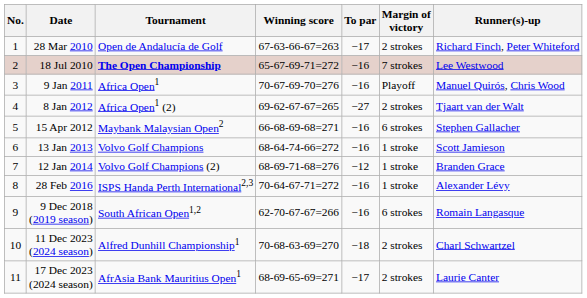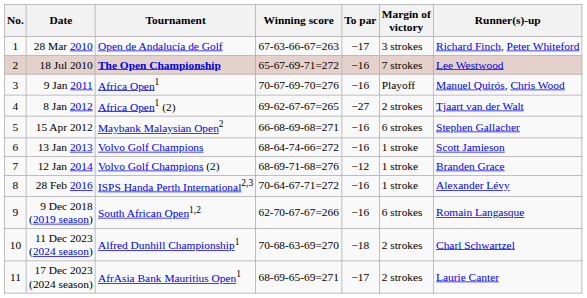28 Mar 2010 | Margin of victory: 2 strokes -> 3 strokes
